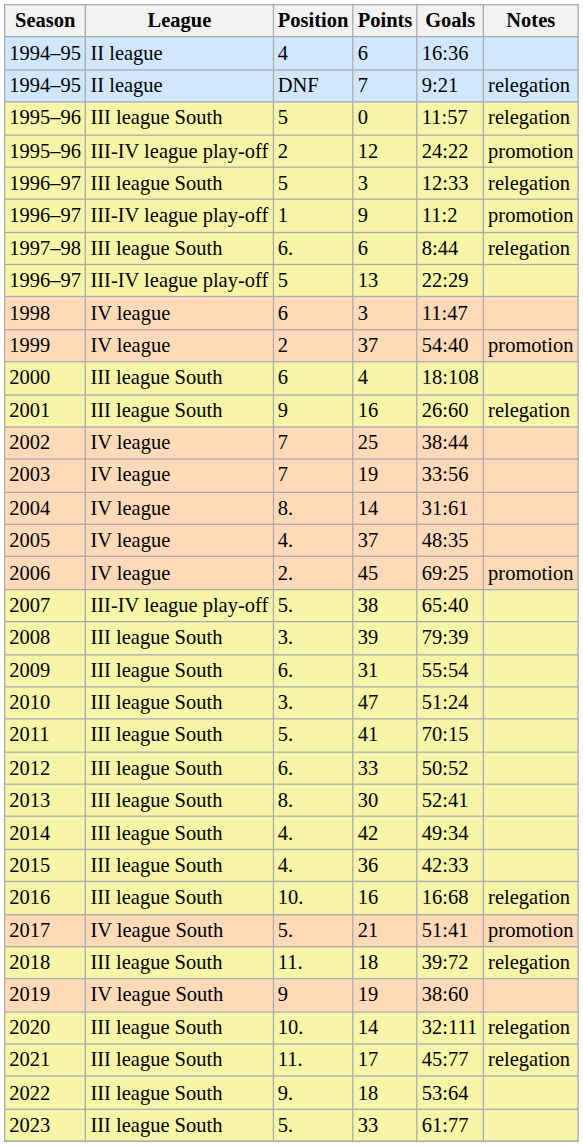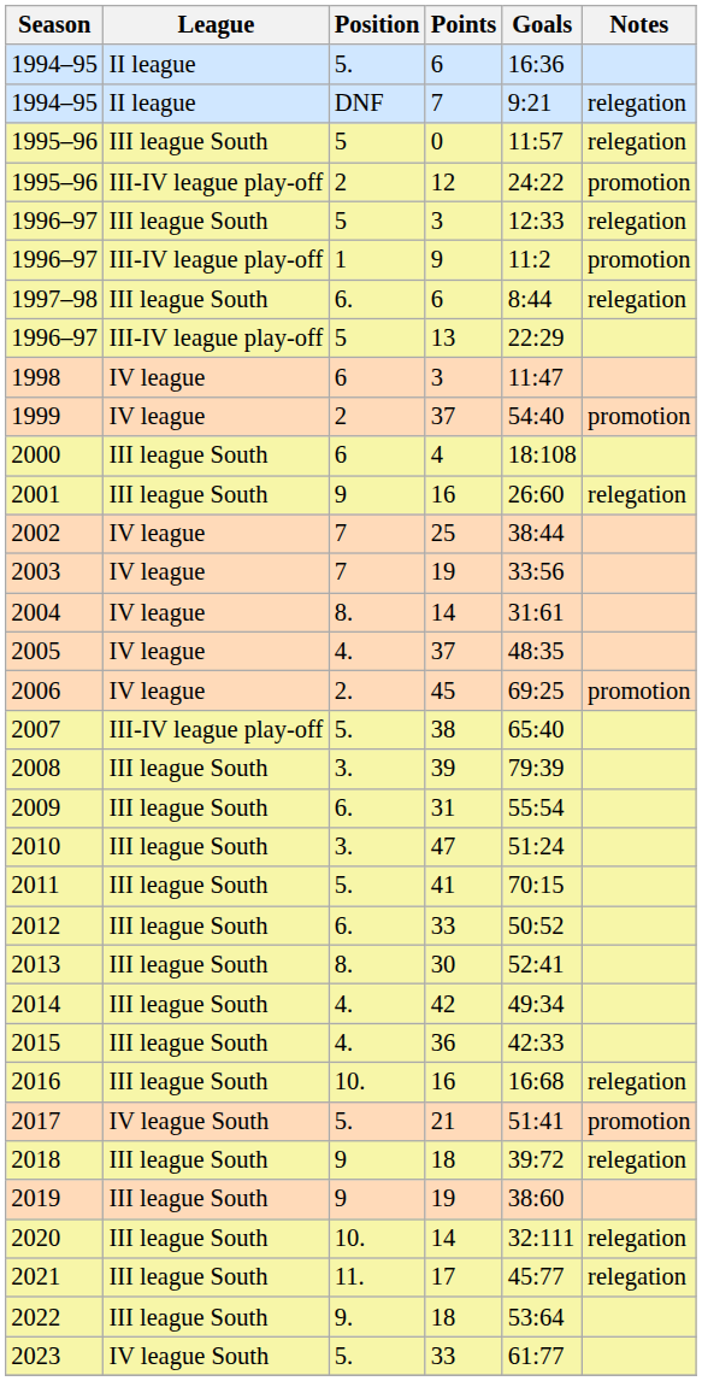1994–95 / 6 | Position: 4 -> 5.
2018 | Position: 11. -> 9
2019 | League: IV league South -> III league South
2023 | League: III league South -> IV league South
